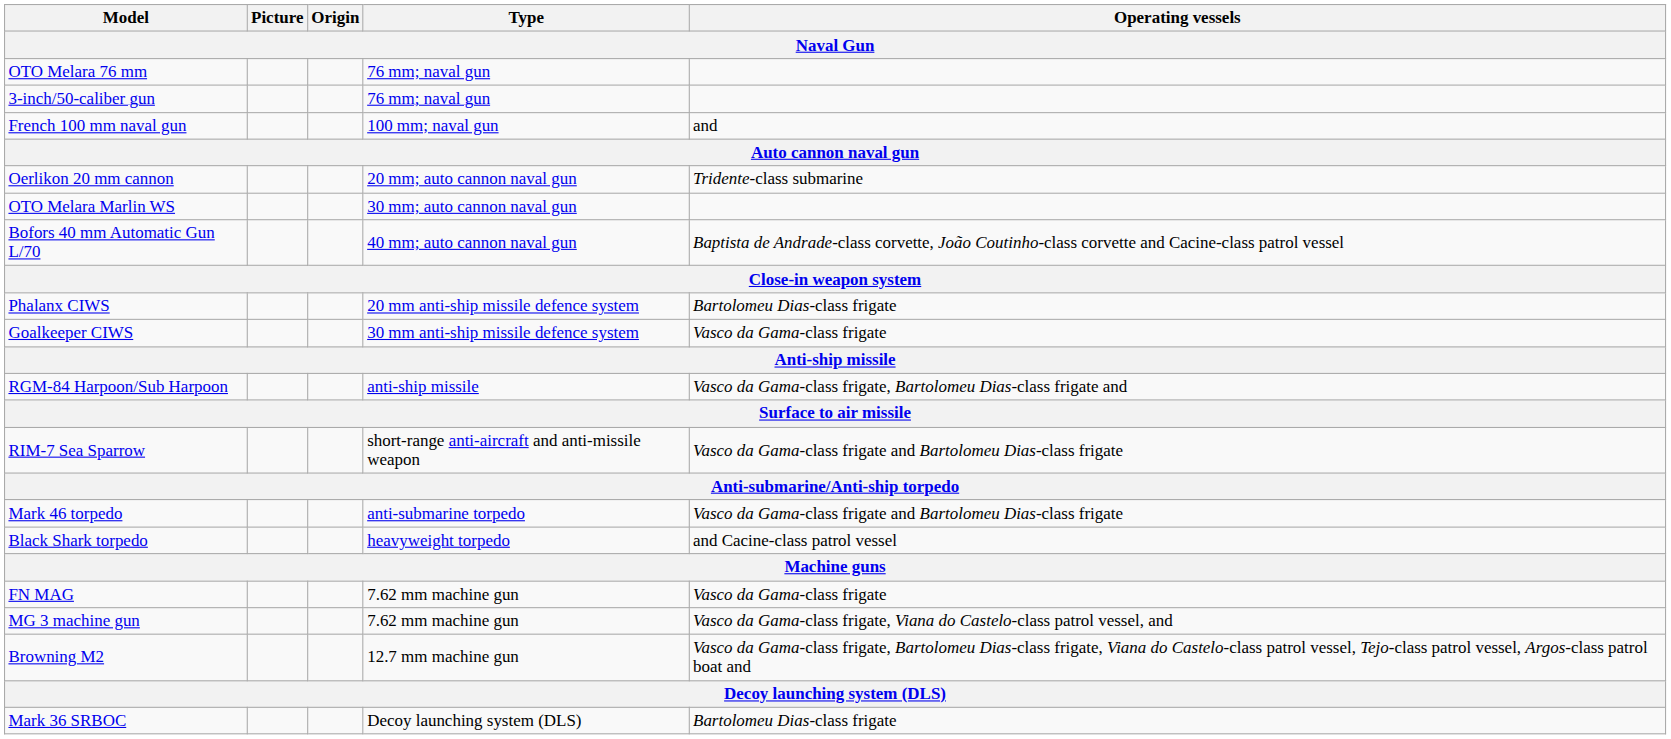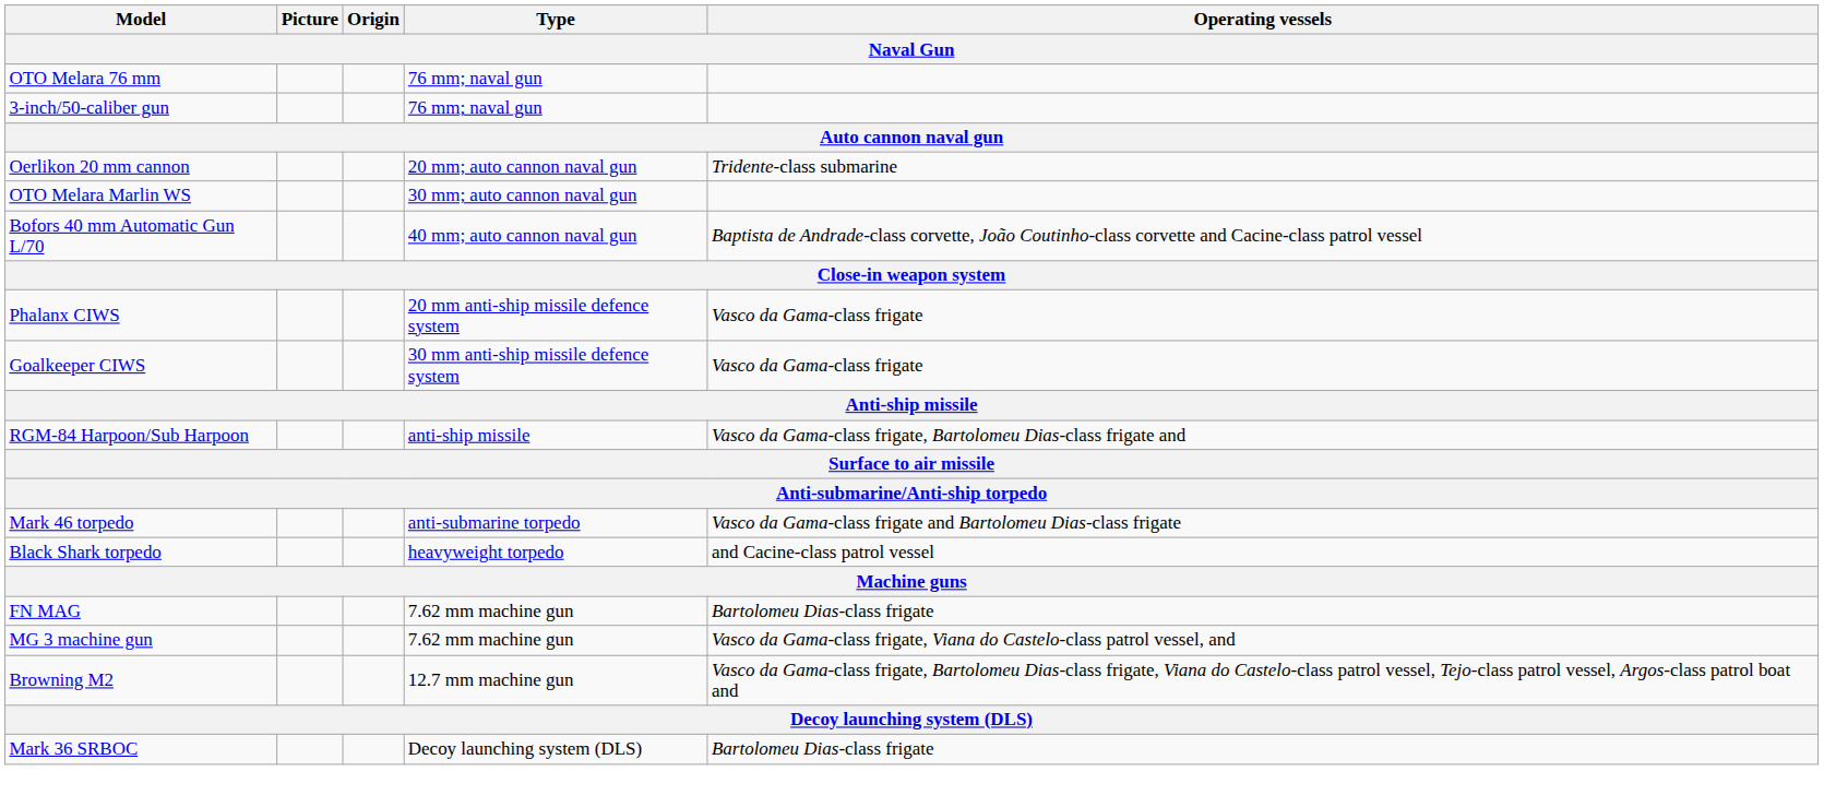- row: French 100 mm naval gun | 100 mm; naval gun | and
Phalanx CIWS | Operating vessels: Bartolomeu Dias-class frigate -> Vasco da Gama-class frigate
- row: RIM-7 Sea Sparrow | short-range anti-aircraft and anti-missile weapon | Vasco da Gama-class frigate and Bartolomeu Dias-class frigate
FN MAG | Operating vessels: Vasco da Gama-class frigate -> Bartolomeu Dias-class frigate
